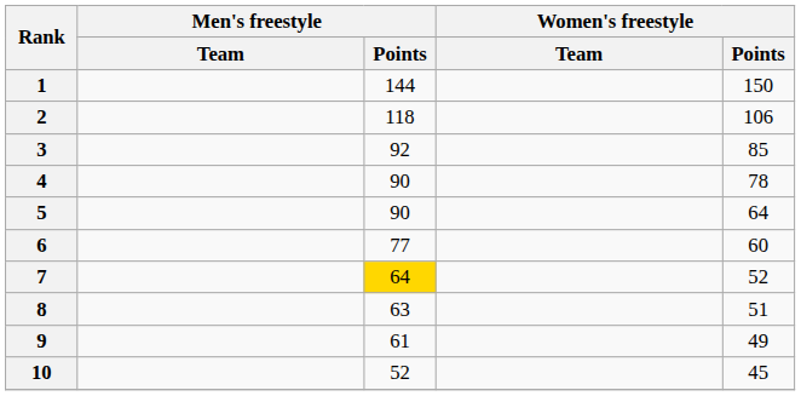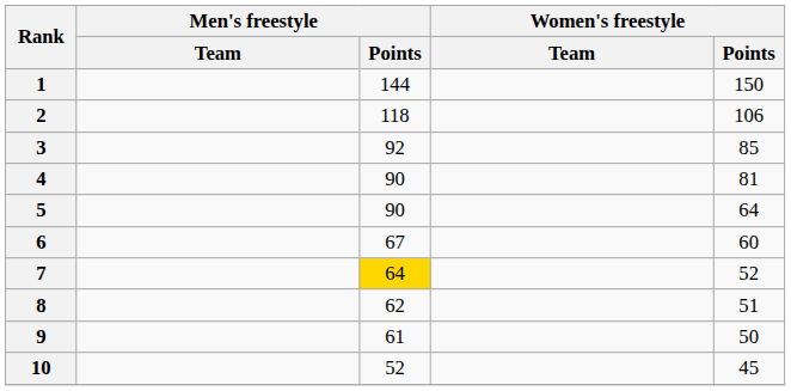4 | Women's freestyle / Points: 78 -> 81
6 | Men's freestyle / Points: 77 -> 67
8 | Men's freestyle / Points: 63 -> 62
9 | Women's freestyle / Points: 49 -> 50
